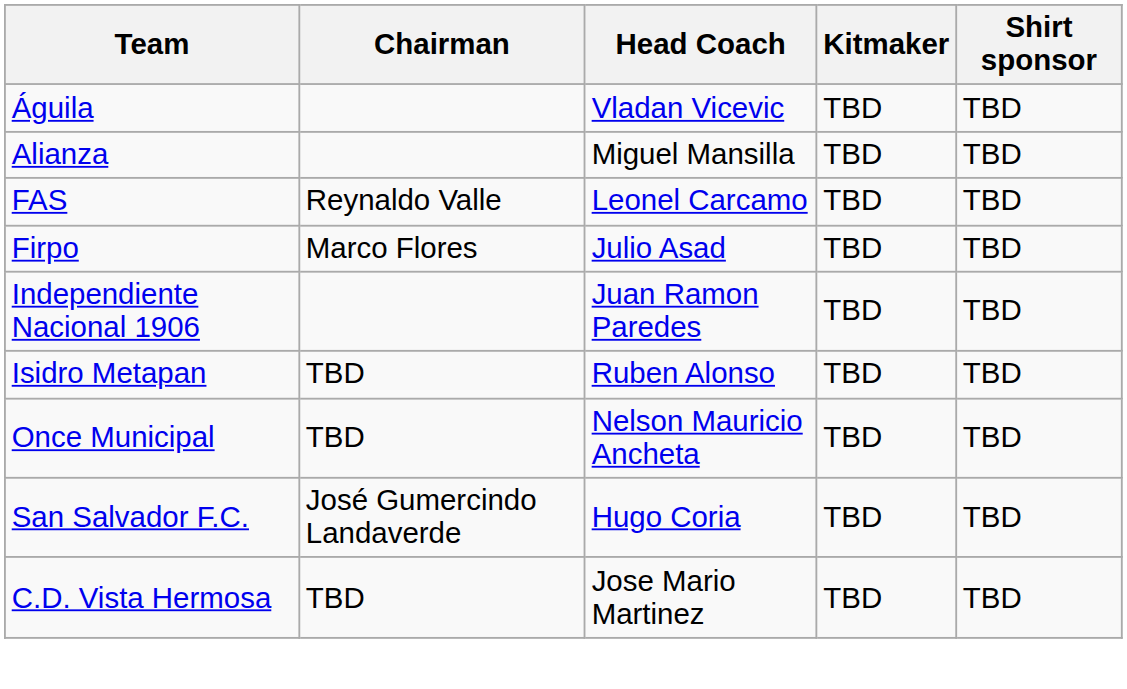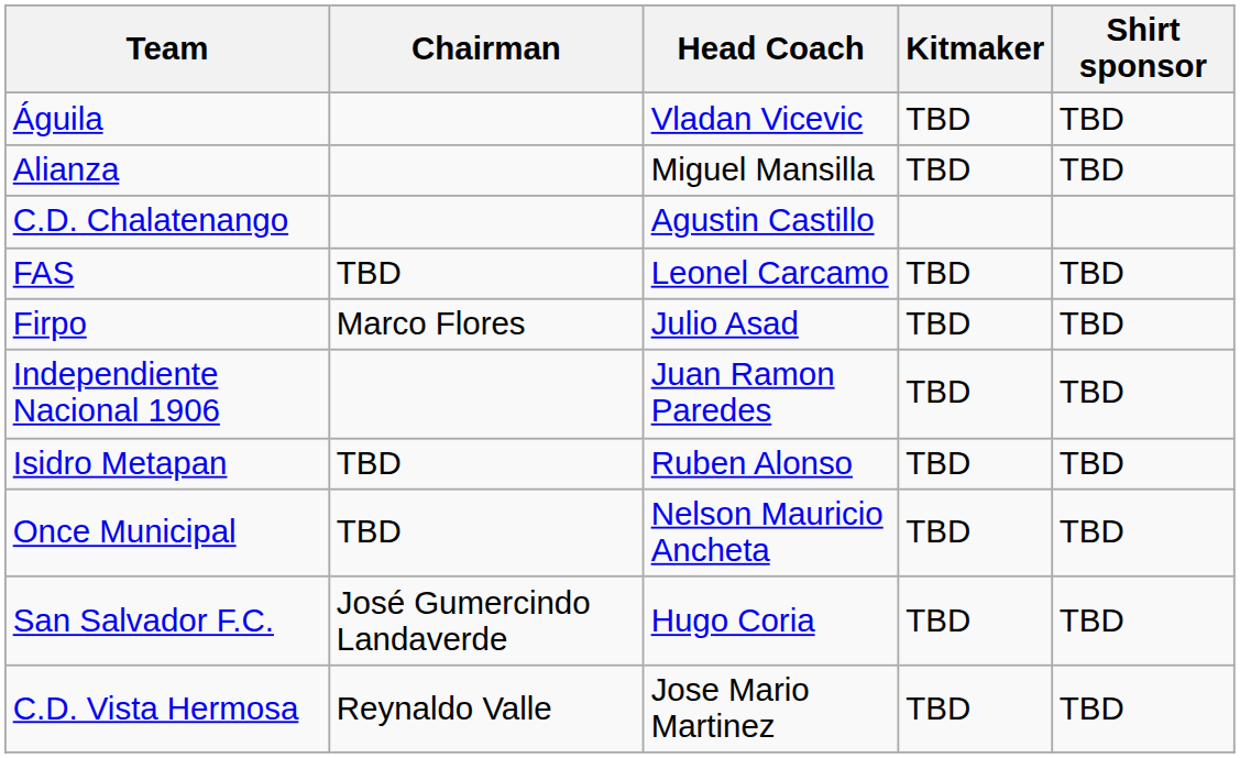+ row: C.D. Chalatenango | Agustin Castillo
FAS | Chairman: Reynaldo Valle -> TBD
C.D. Vista Hermosa | Chairman: TBD -> Reynaldo Valle
